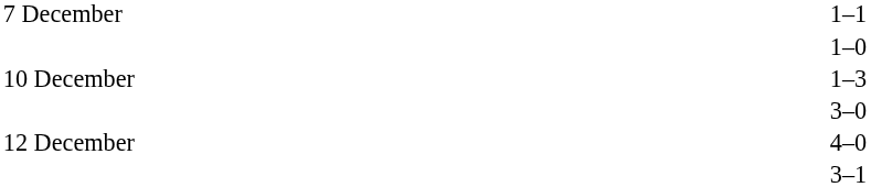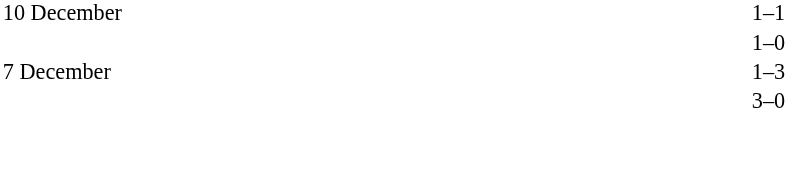1–1 | column 1: 7 December -> 10 December
1–3 | column 1: 10 December -> 7 December
- row: 12 December | 4–0
- row: 3–1
